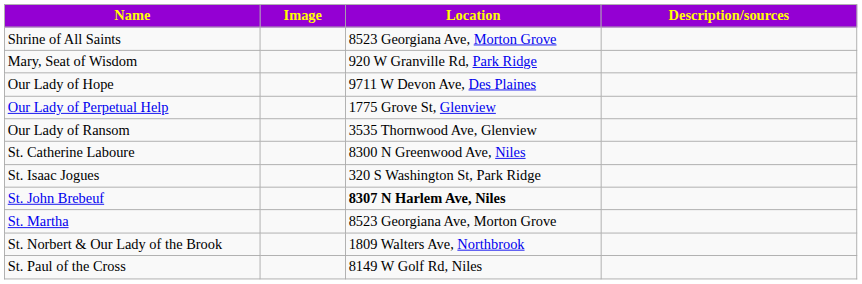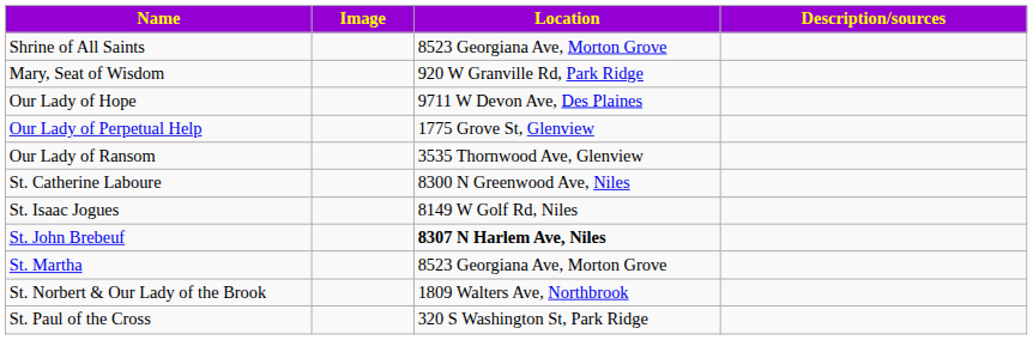St. Isaac Jogues | Location: 320 S Washington St, Park Ridge -> 8149 W Golf Rd, Niles
St. Paul of the Cross | Location: 8149 W Golf Rd, Niles -> 320 S Washington St, Park Ridge
